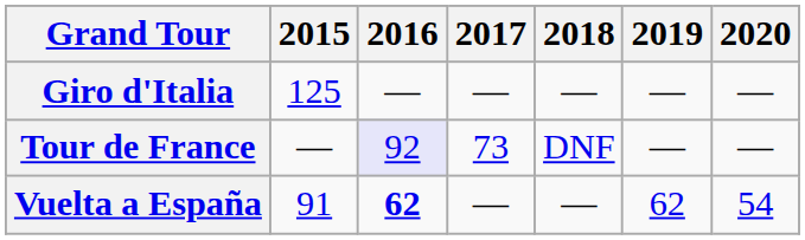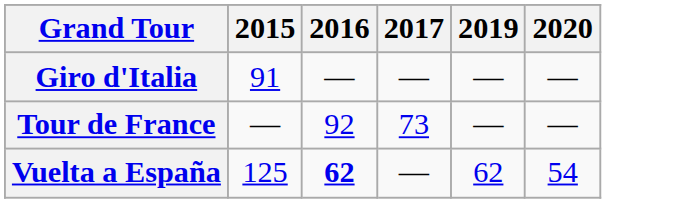- column: 2018 | — | DNF | —
Giro d'Italia | 2015: 125 -> 91
Tour de France | 2016: lavender background -> no background
Vuelta a España | 2015: 91 -> 125
